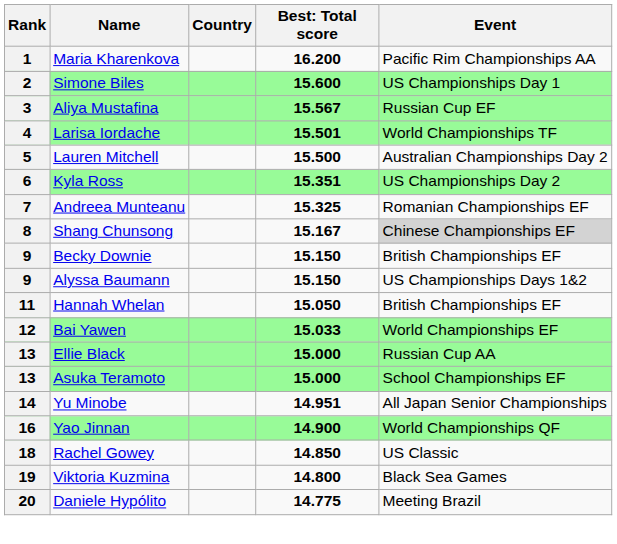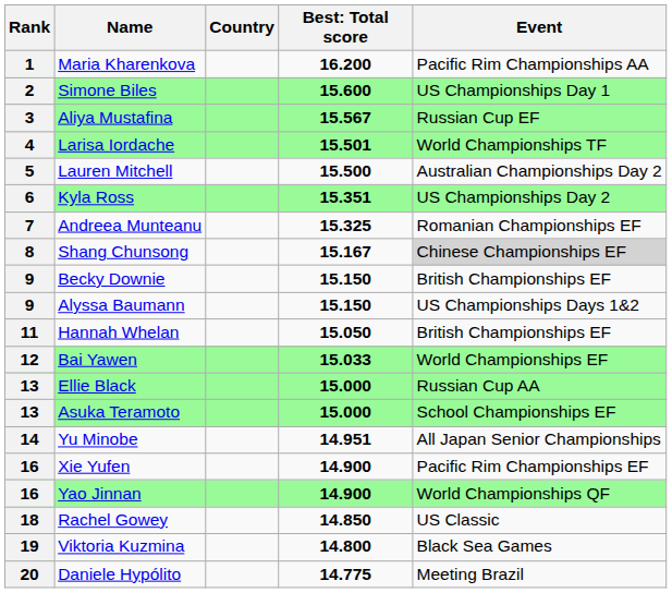+ row: 16 | Xie Yufen | 14.900 | Pacific Rim Championships EF
